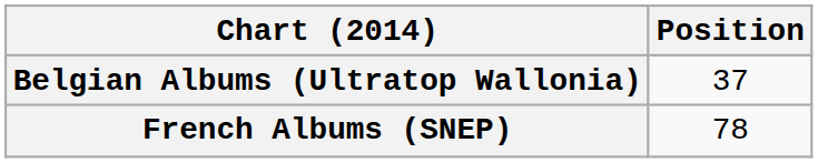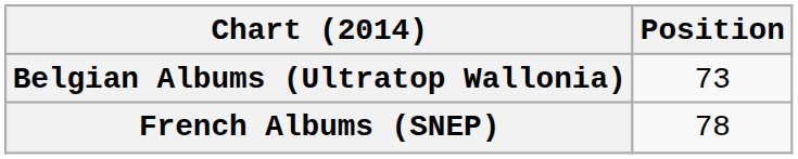Belgian Albums (Ultratop Wallonia) | Position: 37 -> 73
